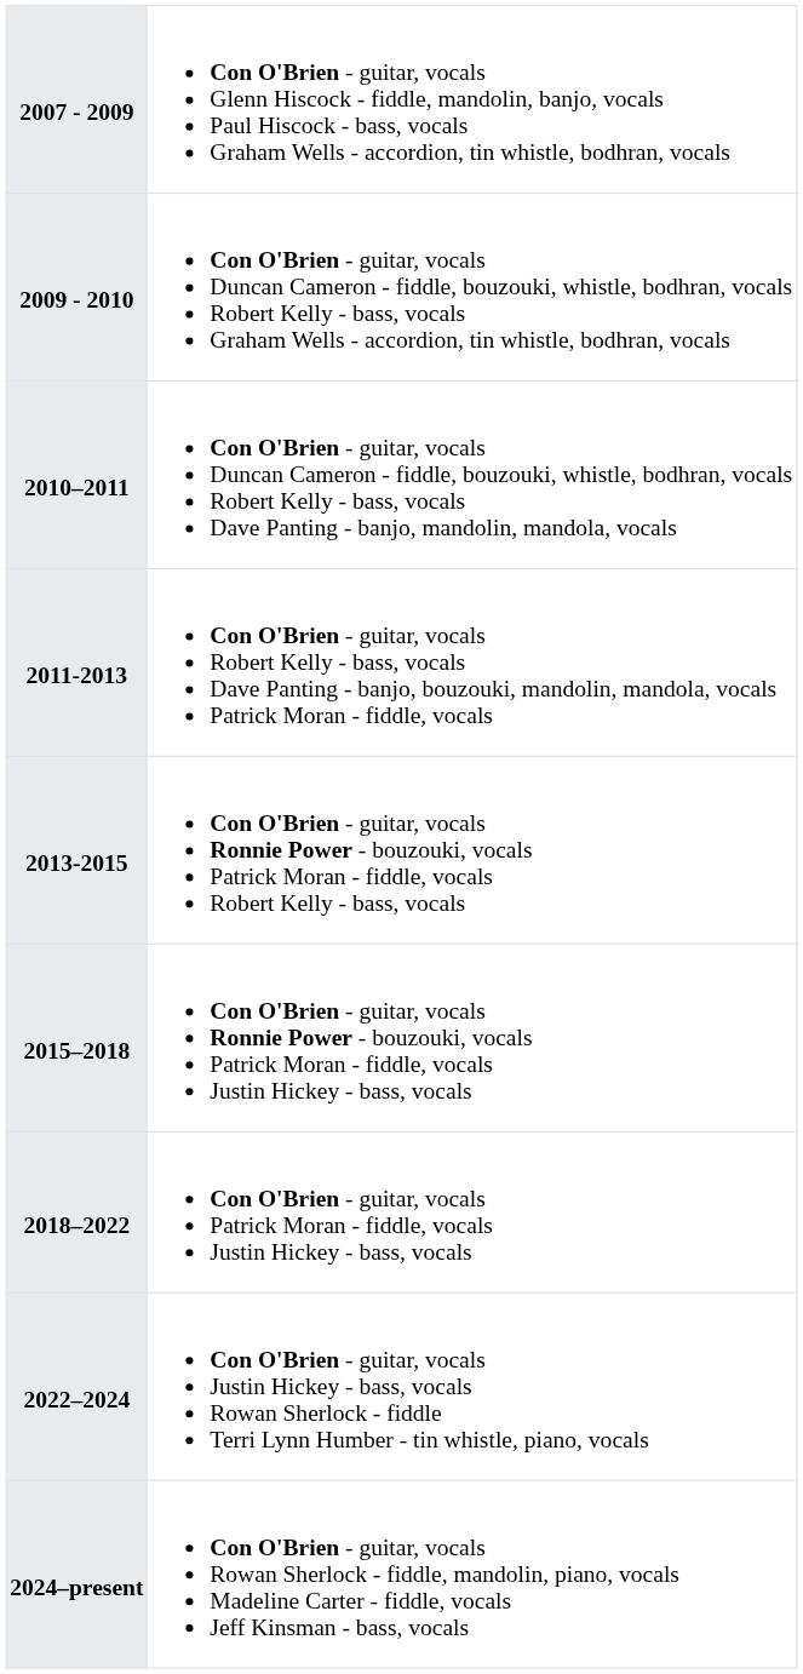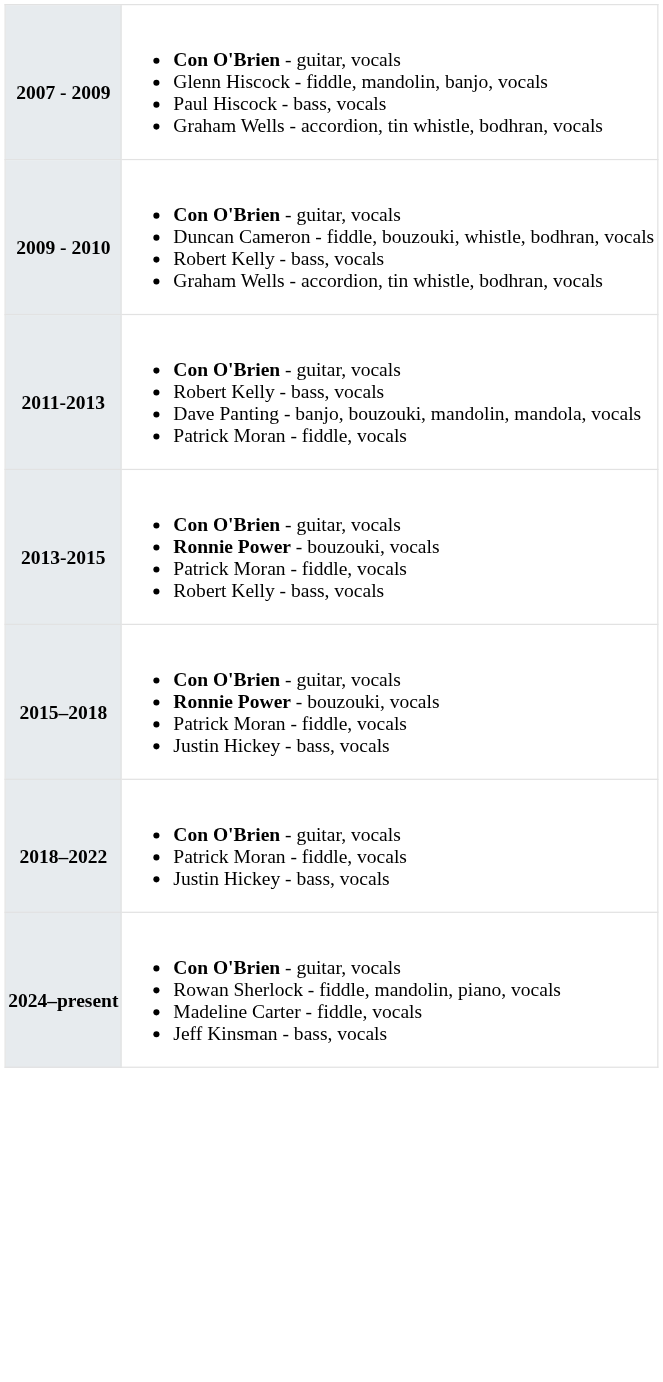- row: 2010–2011 | Con O'Brien - guitar, vocals Duncan Cameron - fiddle, bouzouki, whistle, bodhran, vocals Robert Kelly - bass, vocals Dave Panting - banjo, mandolin, mandola, vocals
- row: 2022–2024 | Con O'Brien - guitar, vocals Justin Hickey - bass, vocals Rowan Sherlock - fiddle Terri Lynn Humber - tin whistle, piano, vocals
